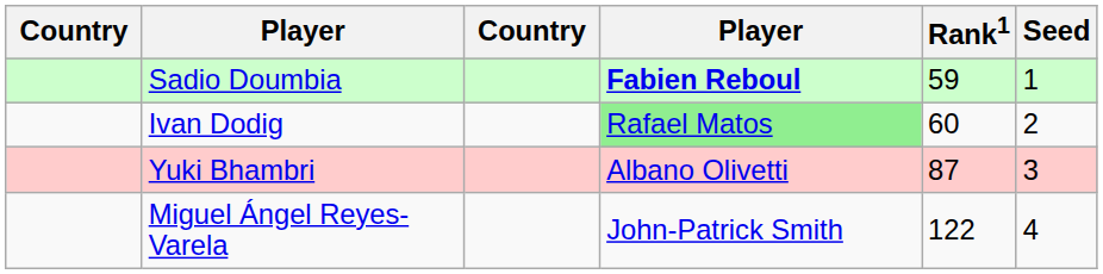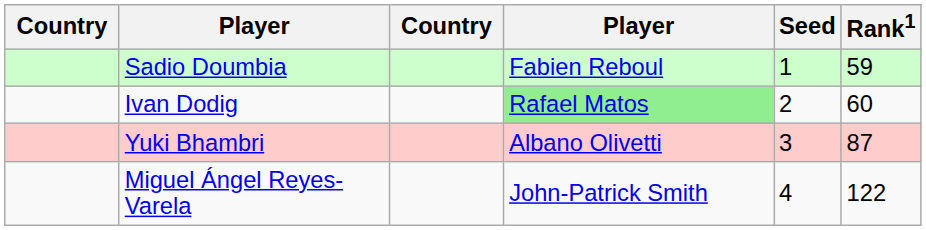columns swapped: Rank1 <-> Seed
Sadio Doumbia | column 4: bold -> normal
